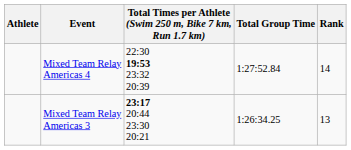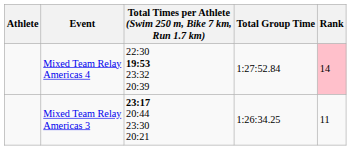Mixed Team Relay Americas 4 | Rank: no background -> pink background
Mixed Team Relay Americas 3 | Rank: 13 -> 11
